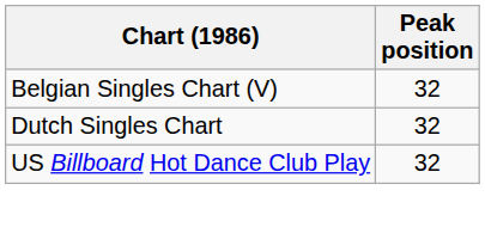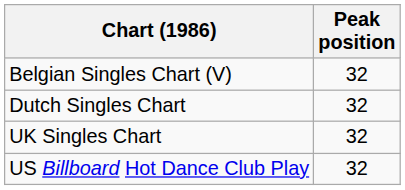+ row: UK Singles Chart | 32
